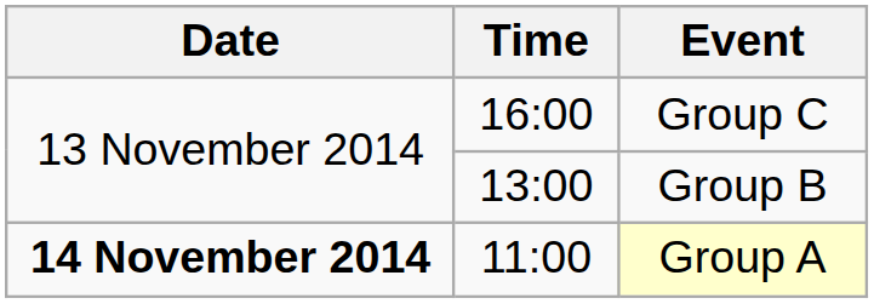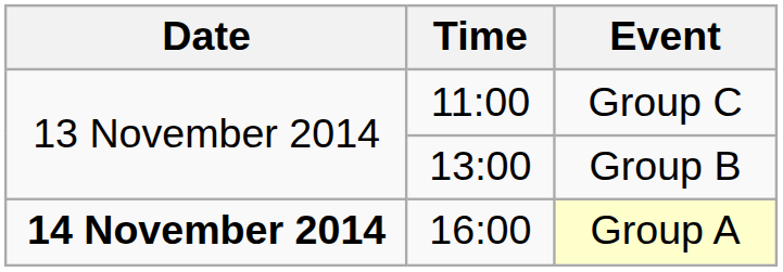Group C | Time: 16:00 -> 11:00
Group A | Time: 11:00 -> 16:00
